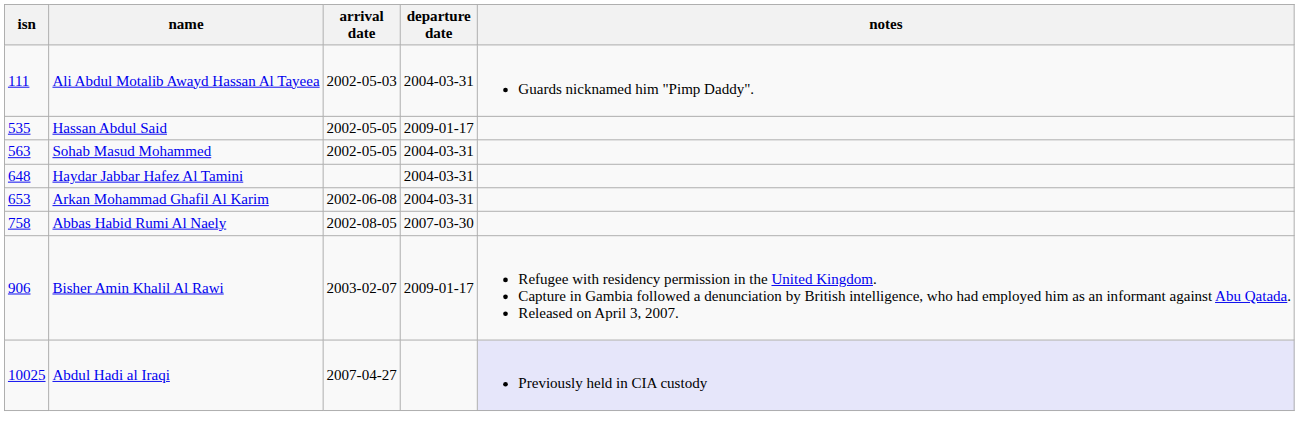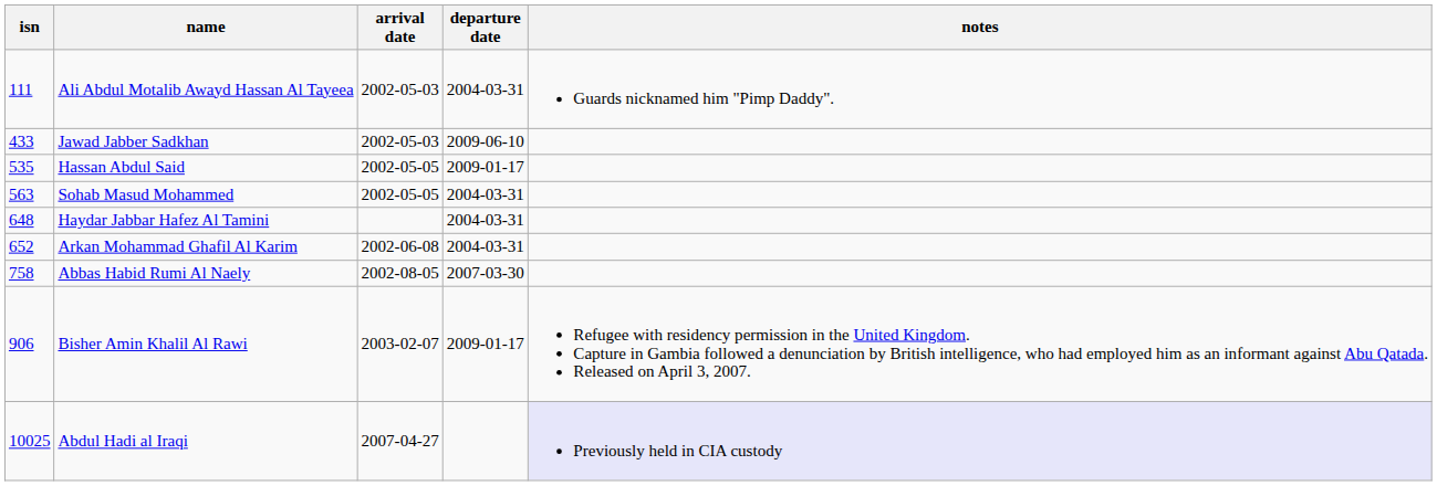+ row: 433 | Jawad Jabber Sadkhan | 2002-05-03 | 2009-06-10
Arkan Mohammad Ghafil Al Karim | isn: 653 -> 652
